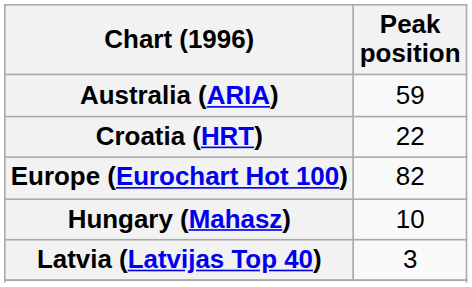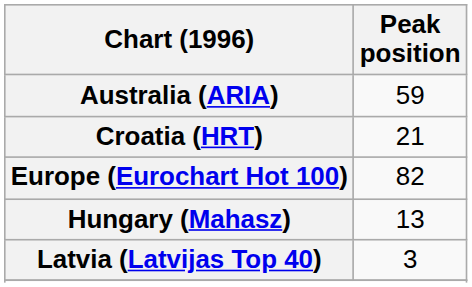Croatia (HRT) | Peak position: 22 -> 21
Hungary (Mahasz) | Peak position: 10 -> 13
